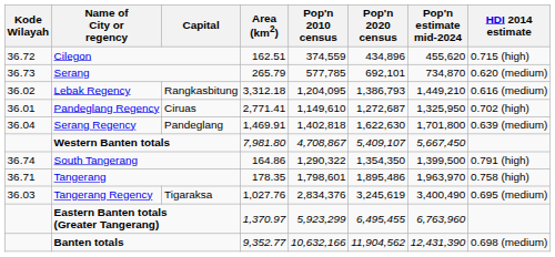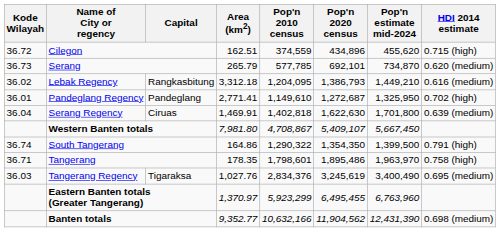Pandeglang Regency | Capital: Ciruas -> Pandeglang
Serang Regency | Capital: Pandeglang -> Ciruas
